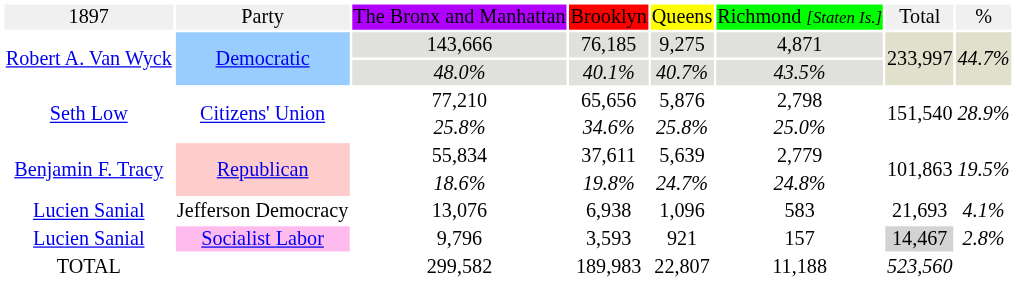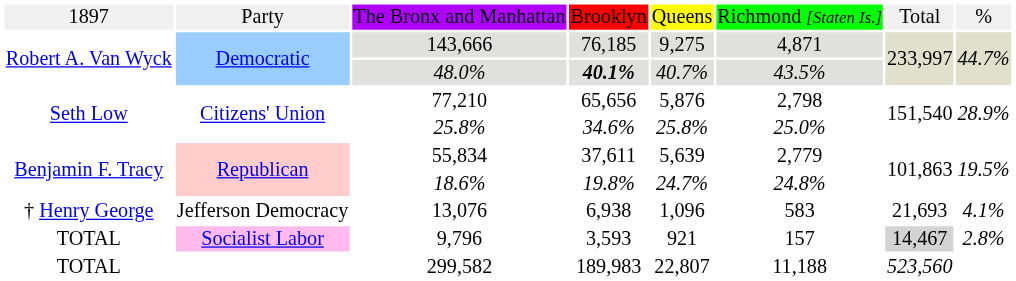48.0% | column 4: normal -> bold
13,076 | column 1: Lucien Sanial -> † Henry George
9,796 | column 1: Lucien Sanial -> TOTAL
